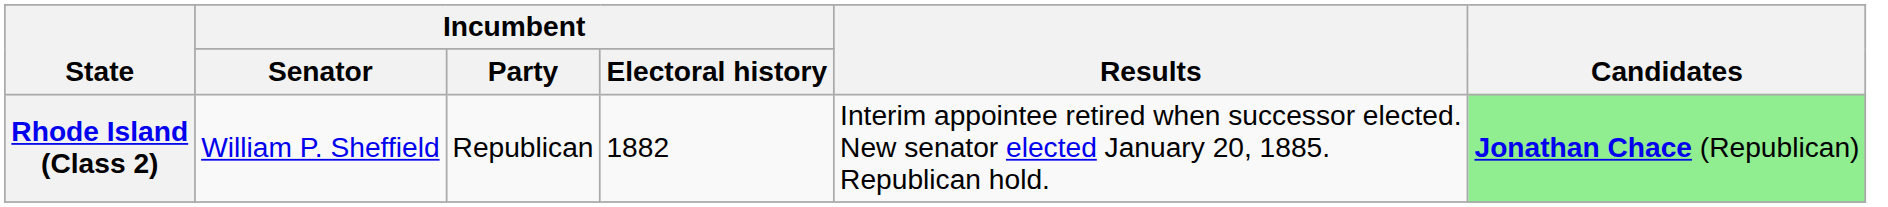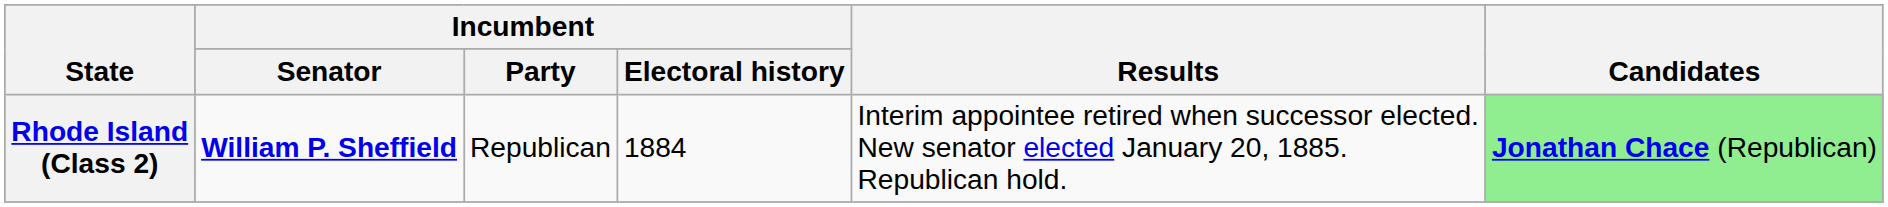Rhode Island (Class 2) | Incumbent / Senator: normal -> bold
Rhode Island (Class 2) | Incumbent / Electoral history: 1882 -> 1884
